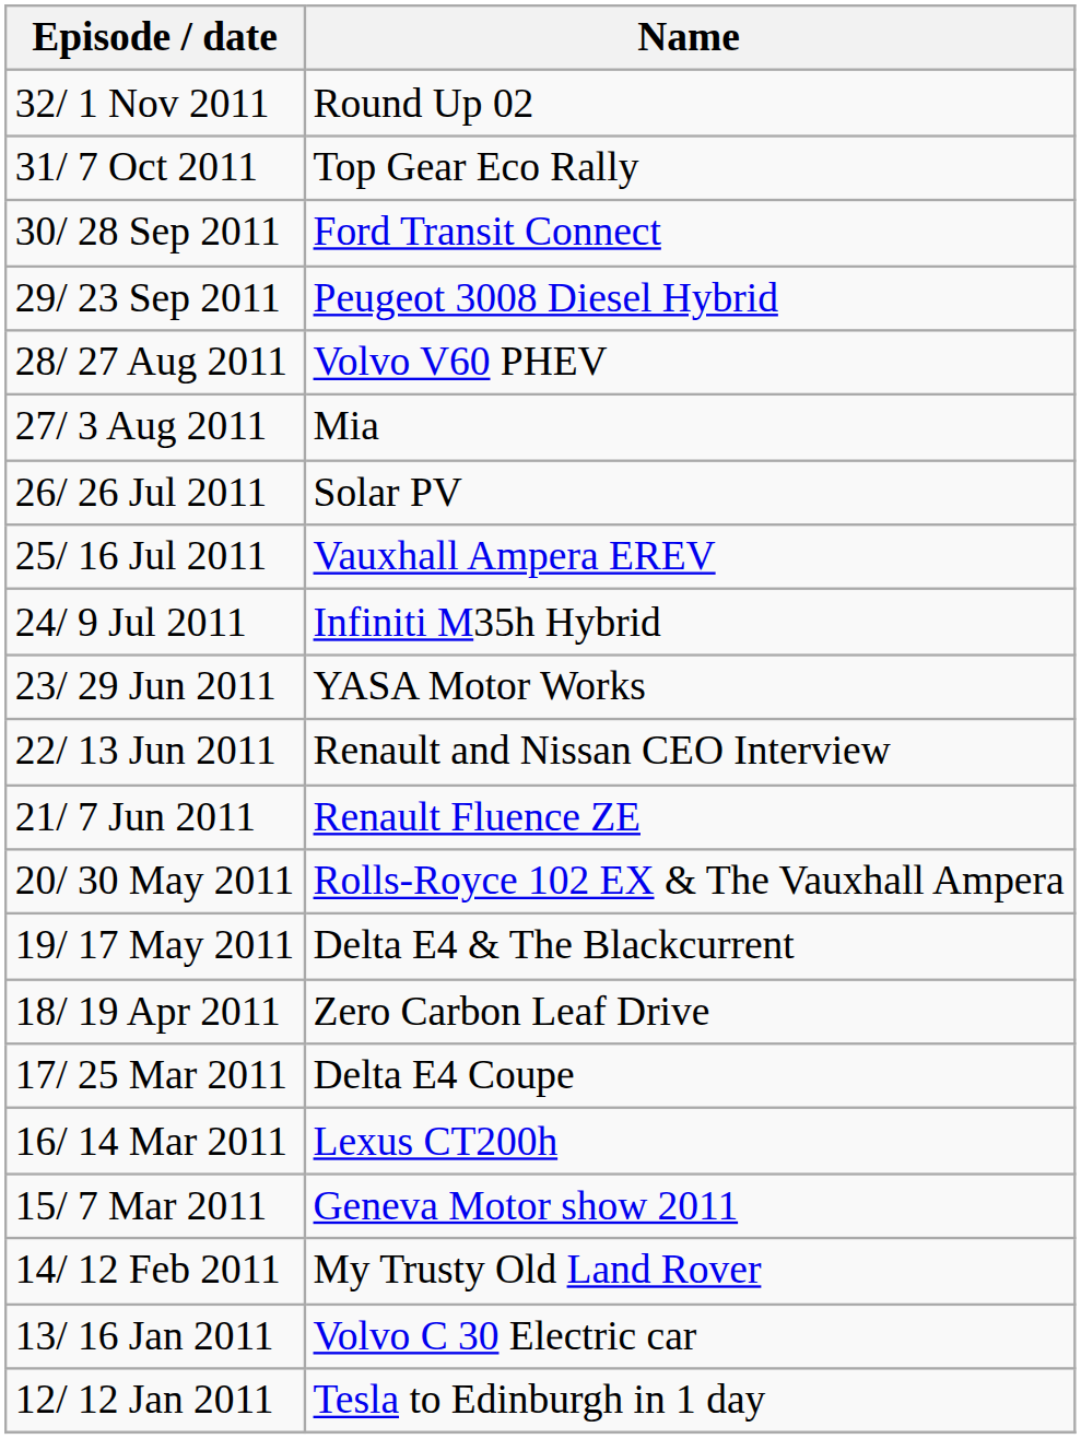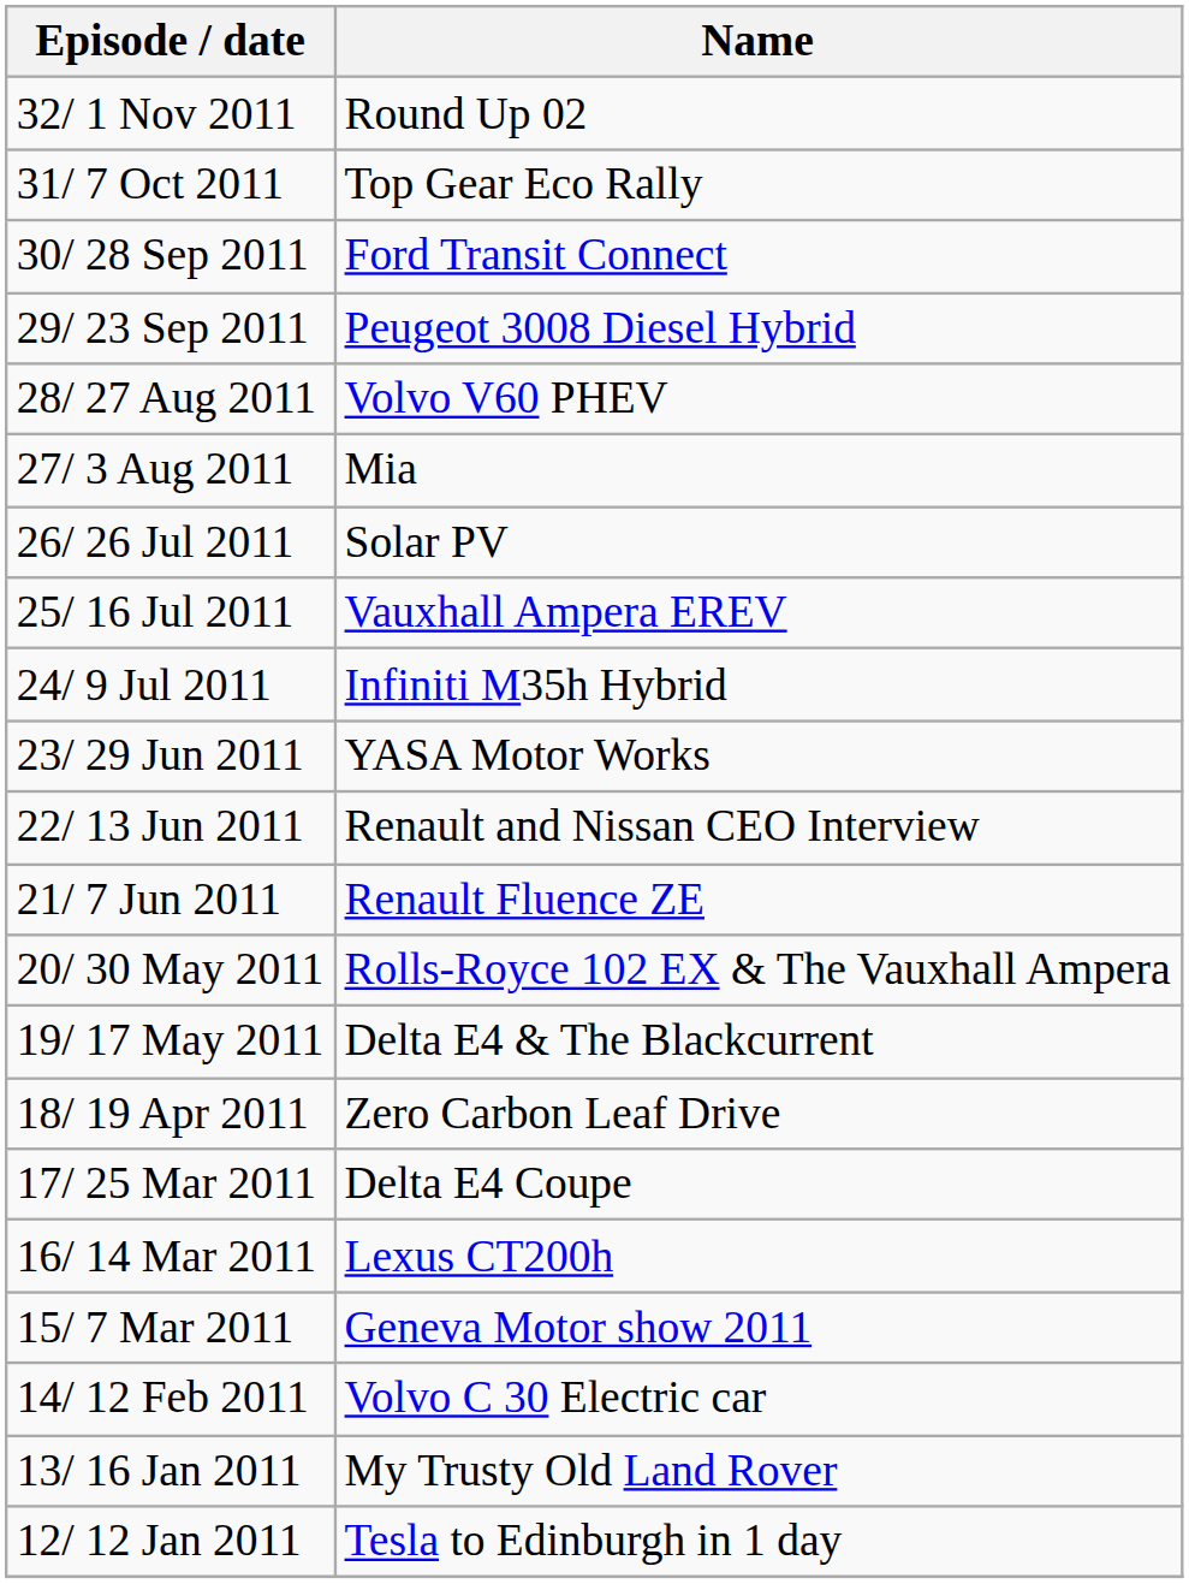14/ 12 Feb 2011 | Name: My Trusty Old Land Rover -> Volvo C 30 Electric car
13/ 16 Jan 2011 | Name: Volvo C 30 Electric car -> My Trusty Old Land Rover
